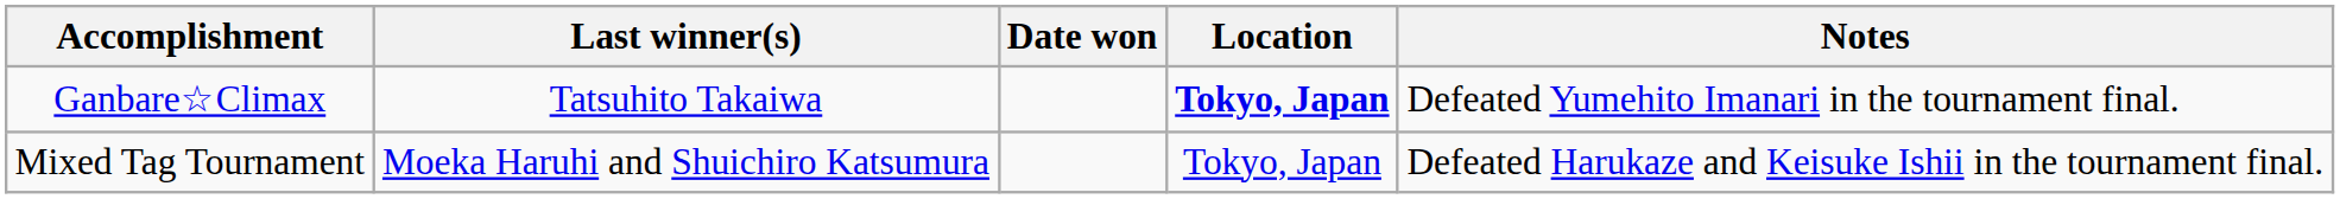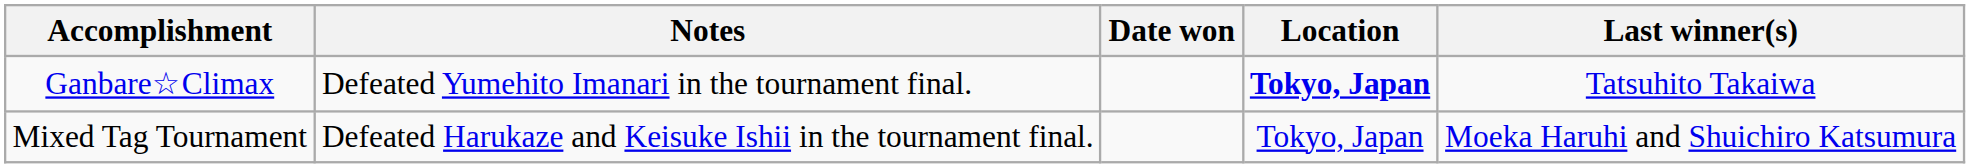columns swapped: Last winner(s) <-> Notes
